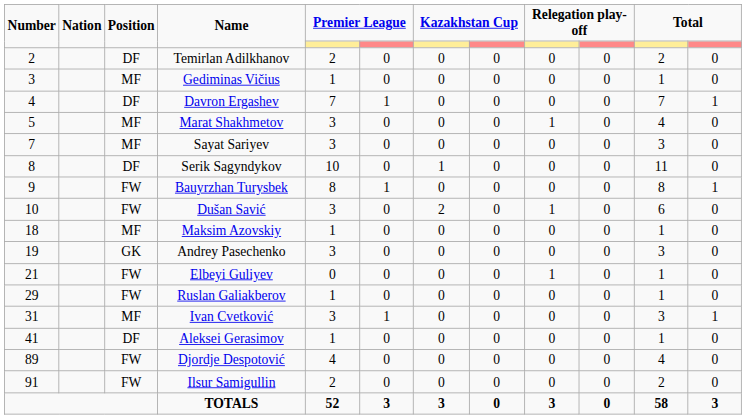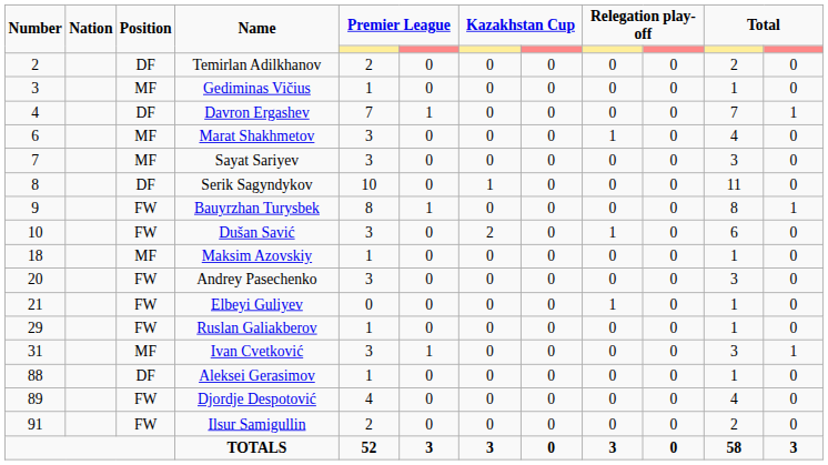Marat Shakhmetov | Number: 5 -> 6
Andrey Pasechenko | Number: 19 -> 20
Andrey Pasechenko | Position: GK -> FW
Aleksei Gerasimov | Number: 41 -> 88
